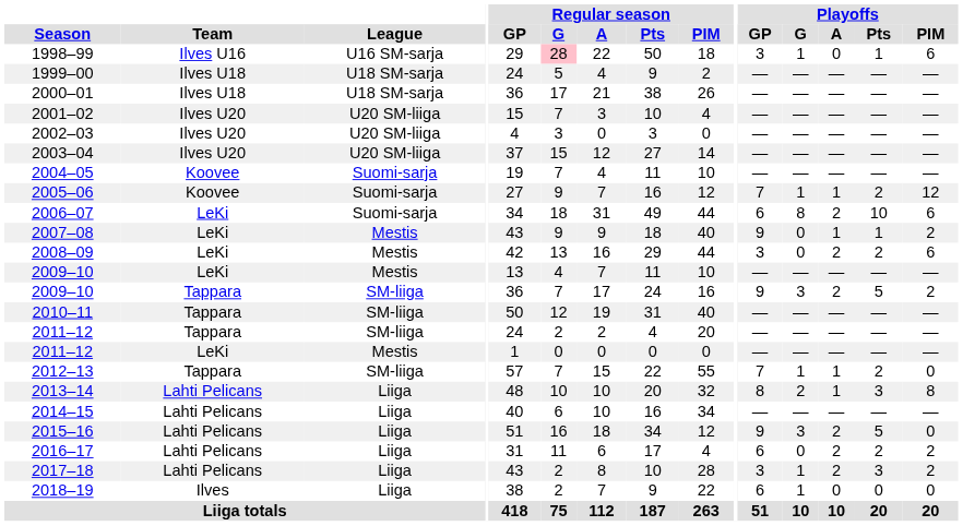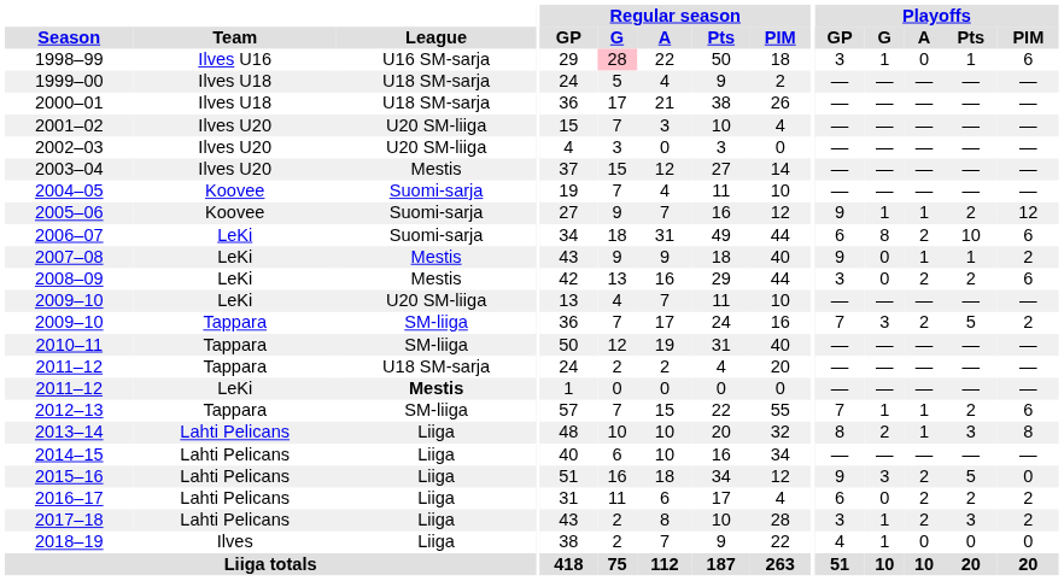2003–04 | League: U20 SM-liiga -> Mestis
2005–06 | Playoffs / GP: 7 -> 9
2009–10 / LeKi | League: Mestis -> U20 SM-liiga
2009–10 / Tappara | Playoffs / GP: 9 -> 7
2011–12 / Tappara | League: SM-liiga -> U18 SM-sarja
2011–12 / LeKi | League: normal -> bold
2012–13 | Playoffs / PIM: 0 -> 6
2018–19 | Playoffs / GP: 6 -> 4
